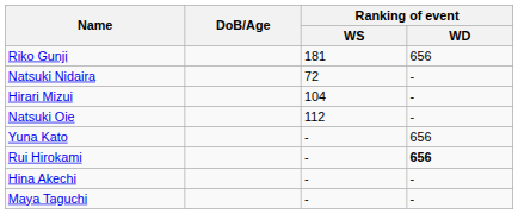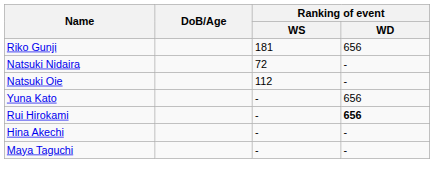- row: Hirari Mizui | 104 | -
